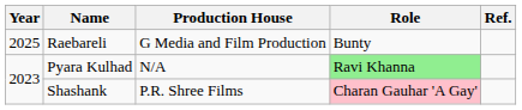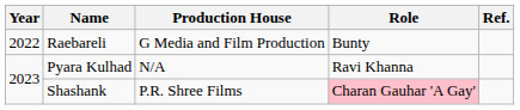Raebareli | Year: 2025 -> 2022
Pyara Kulhad | Role: lightgreen background -> no background
